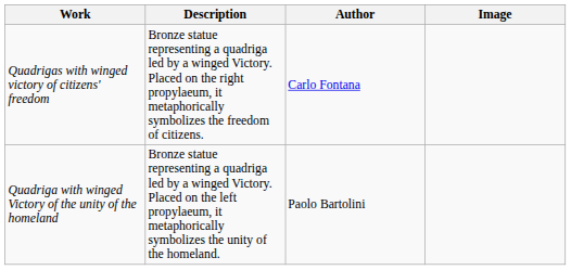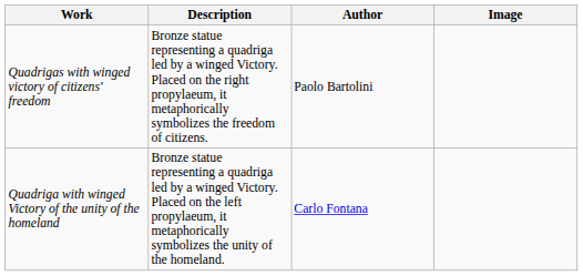Quadrigas with winged victory of citizens' freedom | Author: Carlo Fontana -> Paolo Bartolini
Quadriga with winged Victory of the unity of the homeland | Author: Paolo Bartolini -> Carlo Fontana
